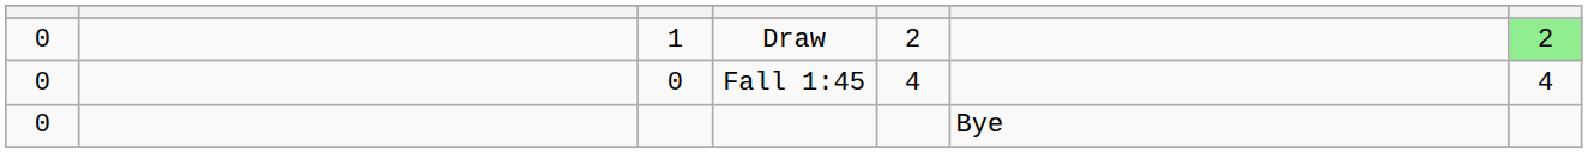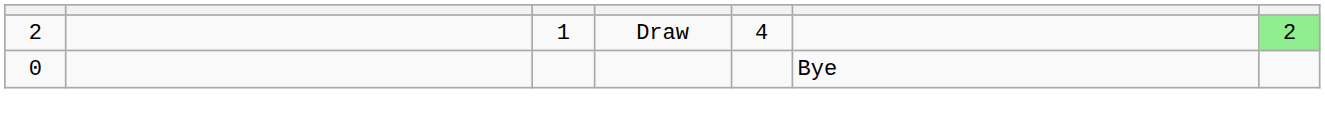Draw | column 1: 0 -> 2
Draw | column 5: 2 -> 4
- row: 0 | 0 | Fall 1:45 | 4 | 4
